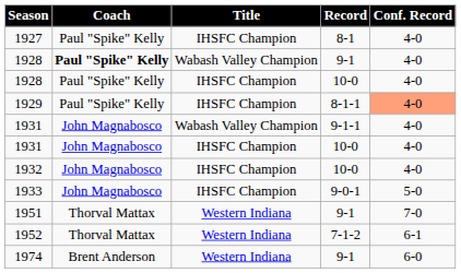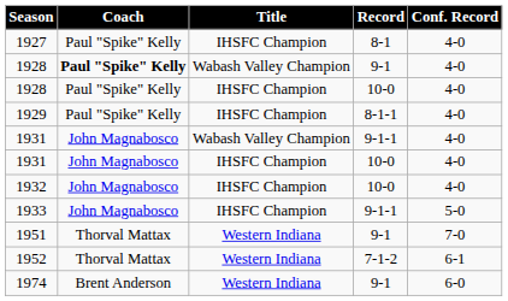1929 | Conf. Record: lightsalmon background -> no background
1933 | Record: 9-0-1 -> 9-1-1
